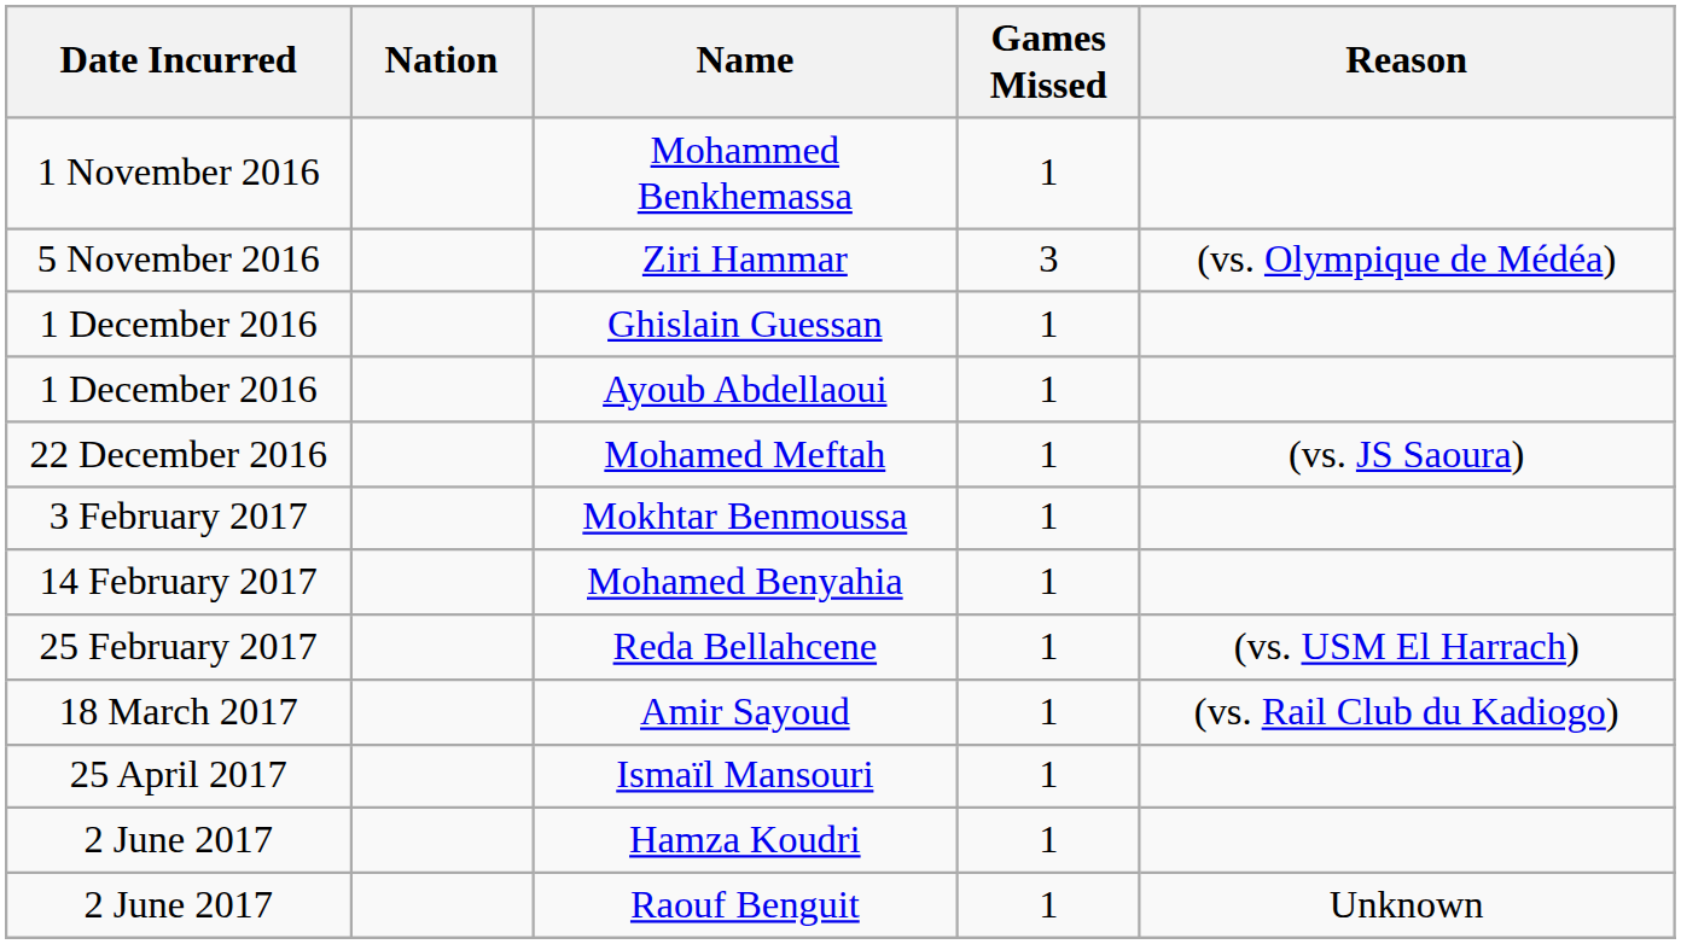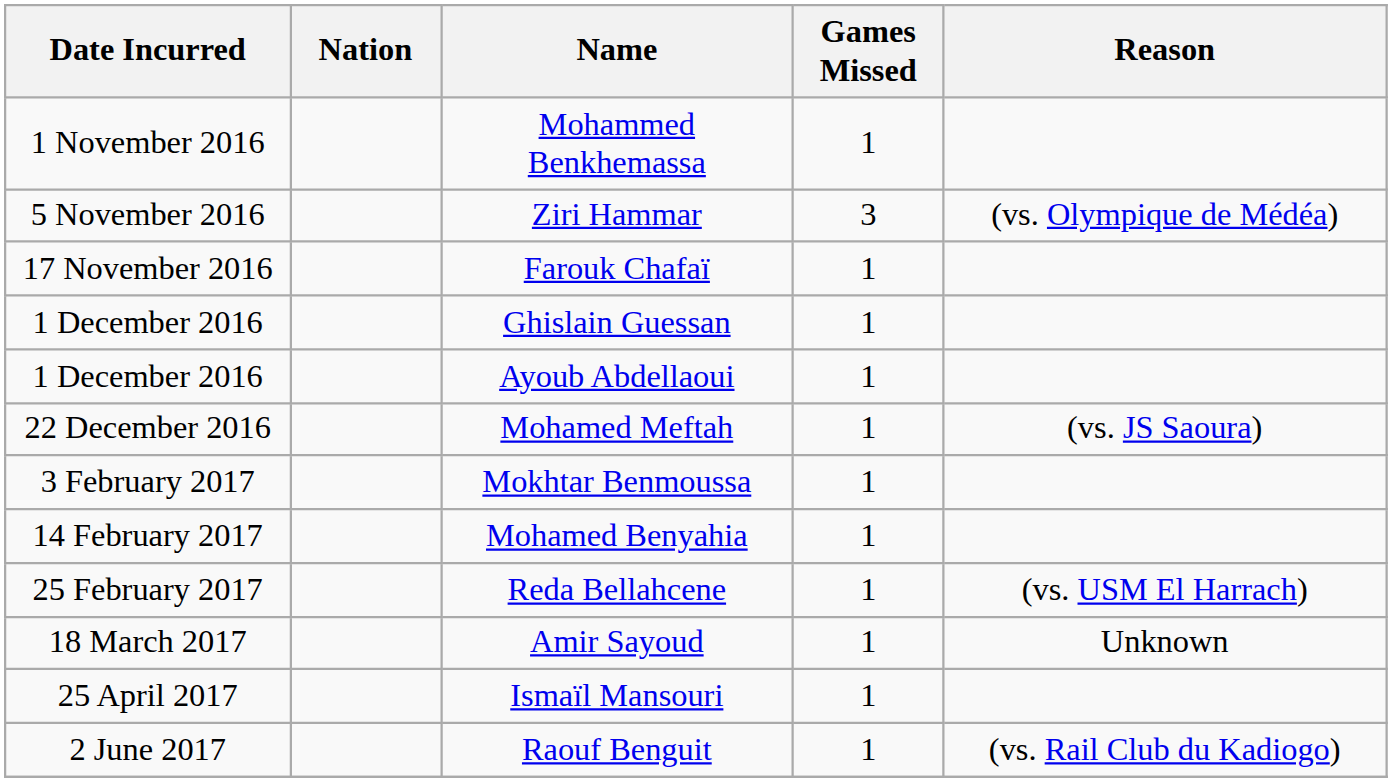+ row: 17 November 2016 | Farouk Chafaï | 1
Amir Sayoud | Reason: (vs. Rail Club du Kadiogo) -> Unknown
- row: 2 June 2017 | Hamza Koudri | 1
Raouf Benguit | Reason: Unknown -> (vs. Rail Club du Kadiogo)
